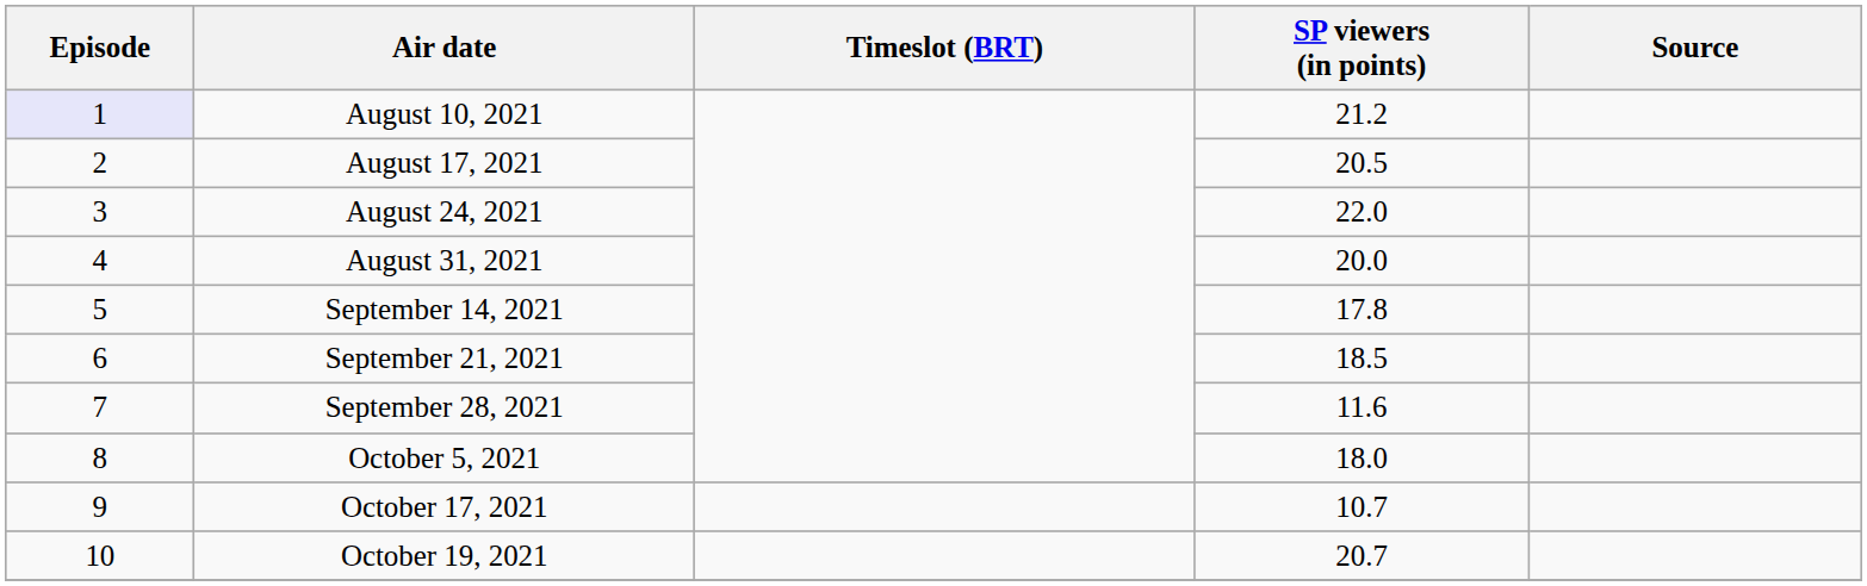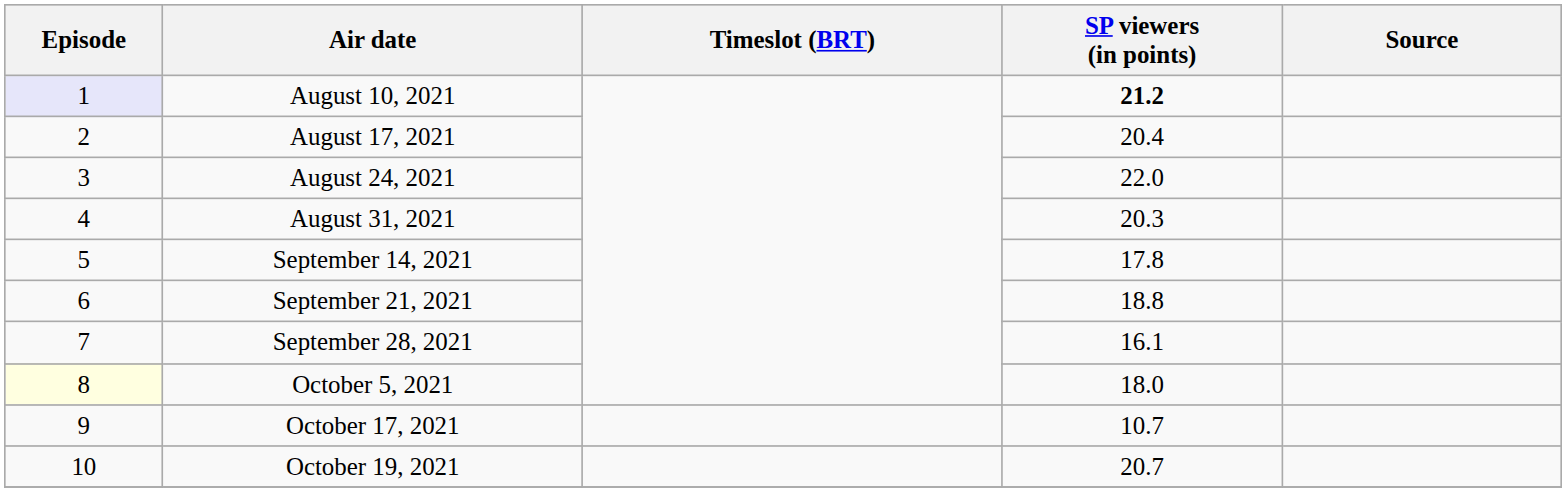August 10, 2021 | SP viewers (in points): normal -> bold
August 17, 2021 | SP viewers (in points): 20.5 -> 20.4
August 31, 2021 | SP viewers (in points): 20.0 -> 20.3
September 21, 2021 | SP viewers (in points): 18.5 -> 18.8
September 28, 2021 | SP viewers (in points): 11.6 -> 16.1
October 5, 2021 | Episode: no background -> lightyellow background
